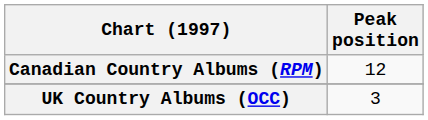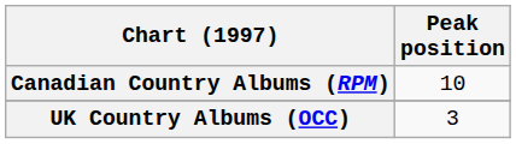Canadian Country Albums (RPM) | Peak position: 12 -> 10
